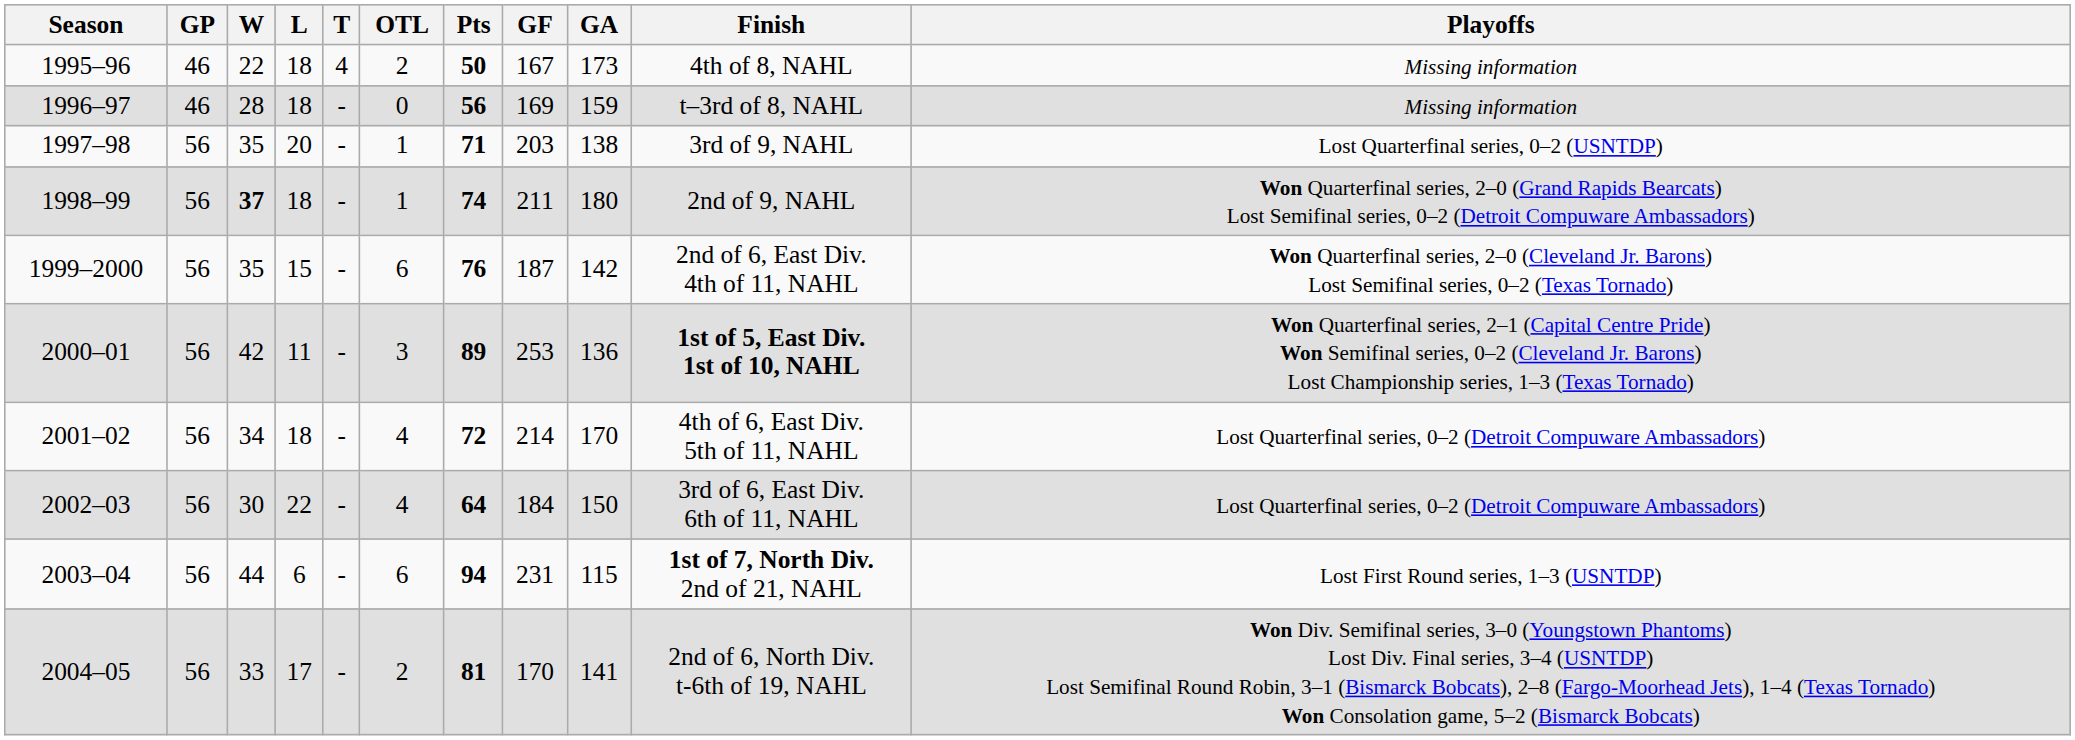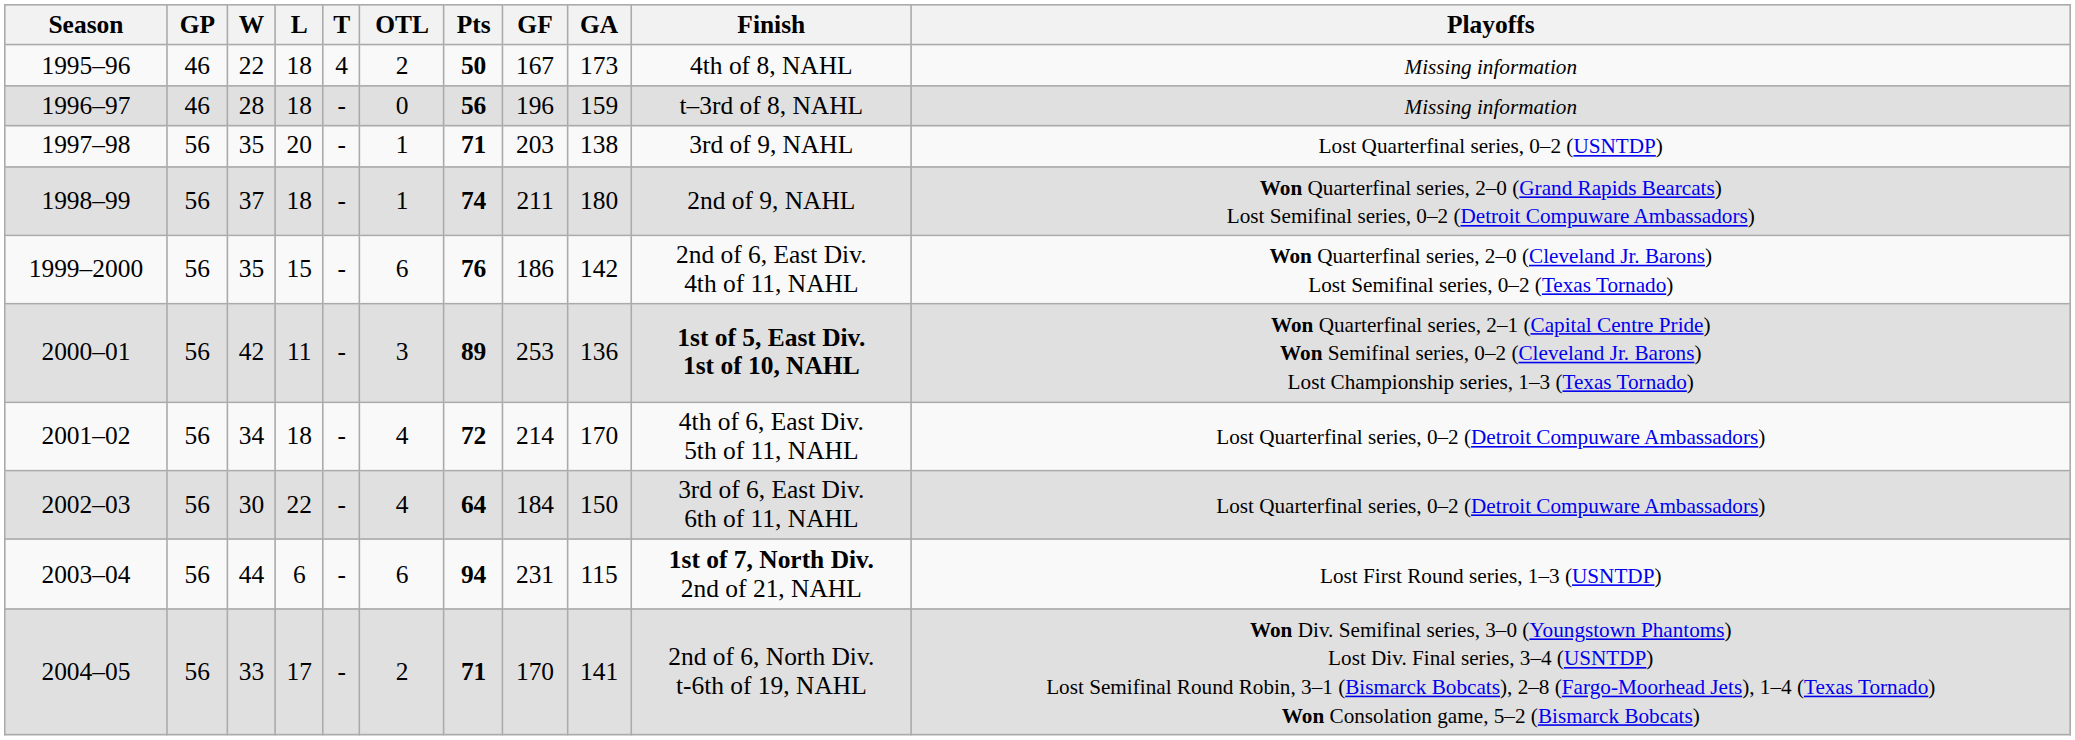1996–97 | GF: 169 -> 196
1998–99 | W: bold -> normal
1999–2000 | GF: 187 -> 186
2004–05 | Pts: 81 -> 71
